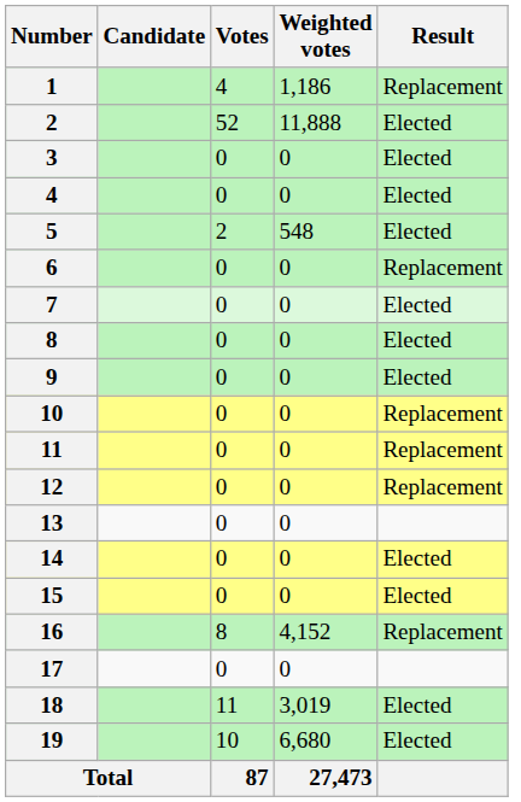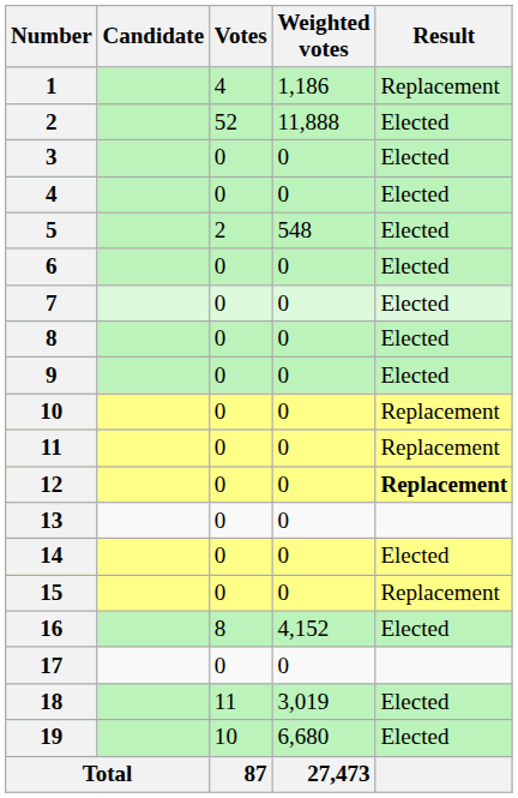6 | Result: Replacement -> Elected
12 | Result: normal -> bold
15 | Result: Elected -> Replacement
16 | Result: Replacement -> Elected
